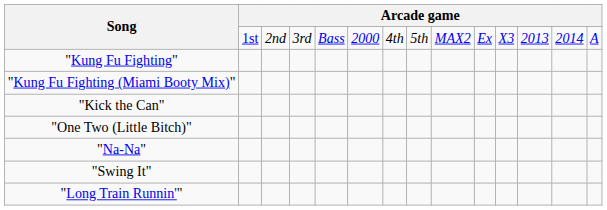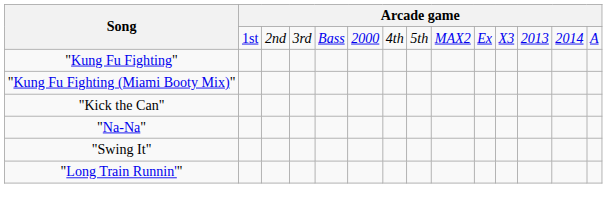- row: "One Two (Little Bitch)"
